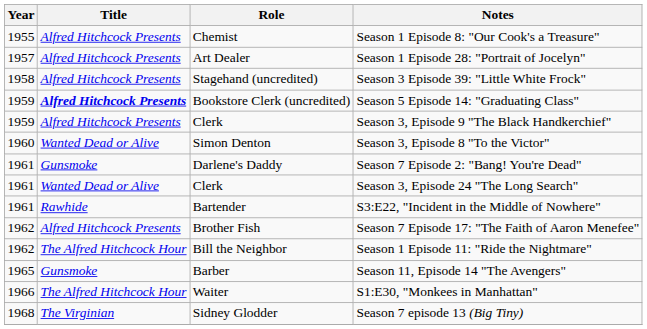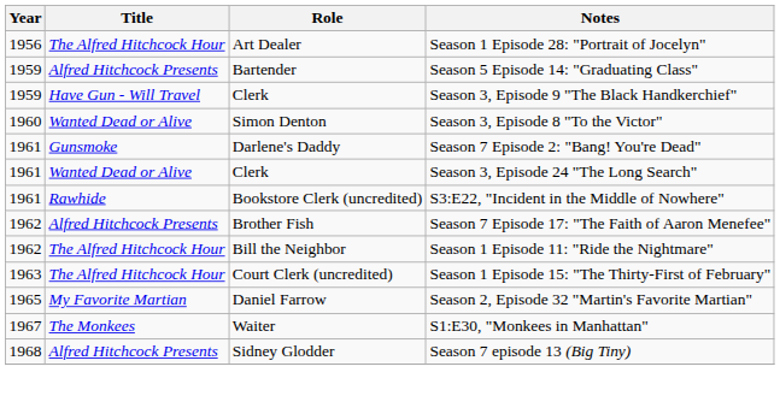- row: 1955 | Alfred Hitchcock Presents | Chemist | Season 1 Episode 8: "Our Cook's a Treasure"
Season 1 Episode 28: "Portrait of Jocelyn" | Year: 1957 -> 1956
Season 1 Episode 28: "Portrait of Jocelyn" | Title: Alfred Hitchcock Presents -> The Alfred Hitchcock Hour
- row: 1958 | Alfred Hitchcock Presents | Stagehand (uncredited) | Season 3 Episode 39: "Little White Frock"
Season 5 Episode 14: "Graduating Class" | Title: bold -> normal
Season 5 Episode 14: "Graduating Class" | Role: Bookstore Clerk (uncredited) -> Bartender
Season 3, Episode 9 "The Black Handkerchief" | Title: Alfred Hitchcock Presents -> Have Gun - Will Travel
S3:E22, "Incident in the Middle of Nowhere" | Role: Bartender -> Bookstore Clerk (uncredited)
+ row: 1963 | The Alfred Hitchcock Hour | Court Clerk (uncredited) | Season 1 Episode 15: "The Thirty-First of February"
+ row: 1965 | My Favorite Martian | Daniel Farrow | Season 2, Episode 32 "Martin's Favorite Martian"
- row: 1965 | Gunsmoke | Barber | Season 11, Episode 14 "The Avengers"
S1:E30, "Monkees in Manhattan" | Year: 1966 -> 1967
S1:E30, "Monkees in Manhattan" | Title: The Alfred Hitchcock Hour -> The Monkees
Season 7 episode 13 (Big Tiny) | Title: The Virginian -> Alfred Hitchcock Presents
